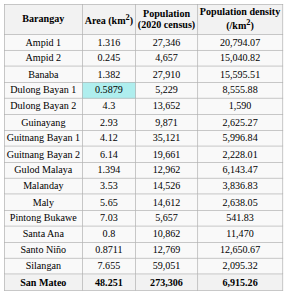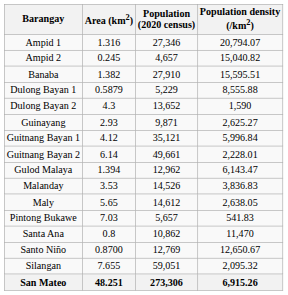Dulong Bayan 1 | Area (km2): paleturquoise background -> no background
Guitnang Bayan 2 | Population (2020 census): 19,661 -> 49,661
Santo Niño | Area (km2): 0.8711 -> 0.8700
